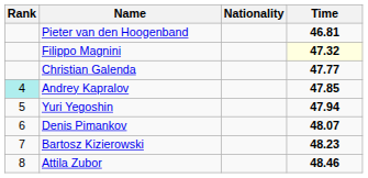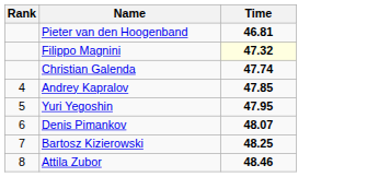- column: Nationality
Christian Galenda | Time: 47.77 -> 47.74
Andrey Kapralov | Rank: paleturquoise background -> no background
Yuri Yegoshin | Time: 47.94 -> 47.95
Bartosz Kizierowski | Time: 48.23 -> 48.25
